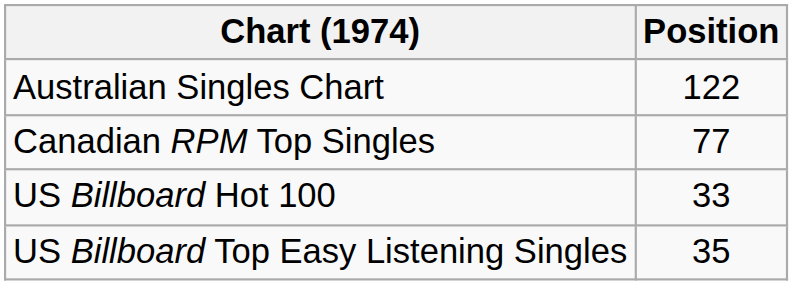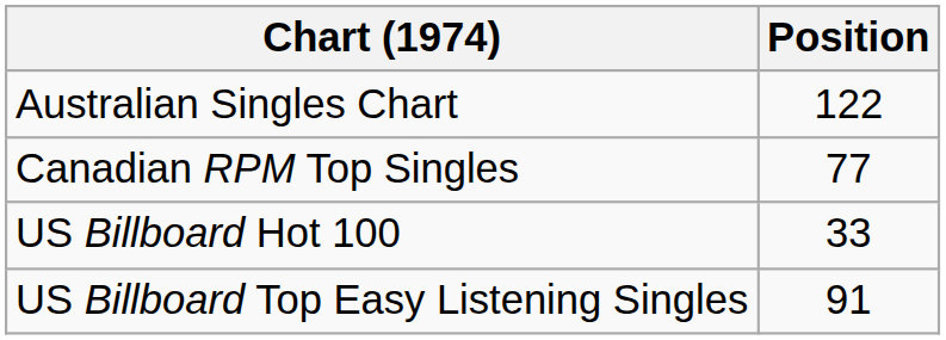US Billboard Top Easy Listening Singles | Position: 35 -> 91
